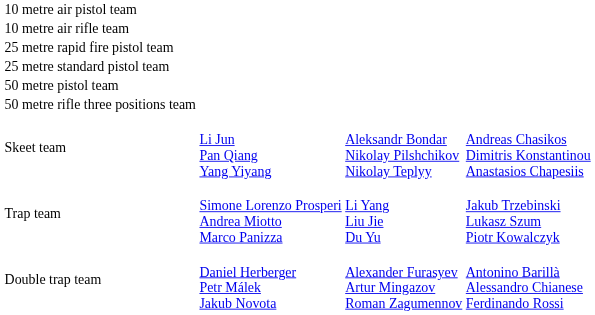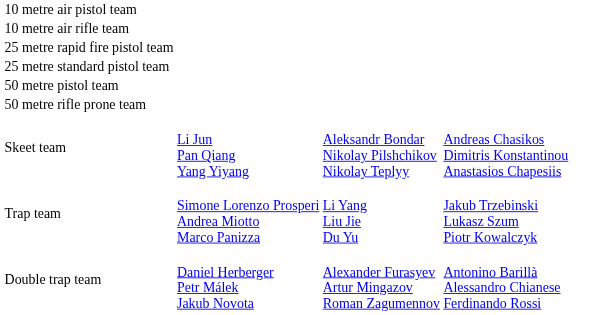- row: 50 metre rifle three positions team
+ row: 50 metre rifle prone team
